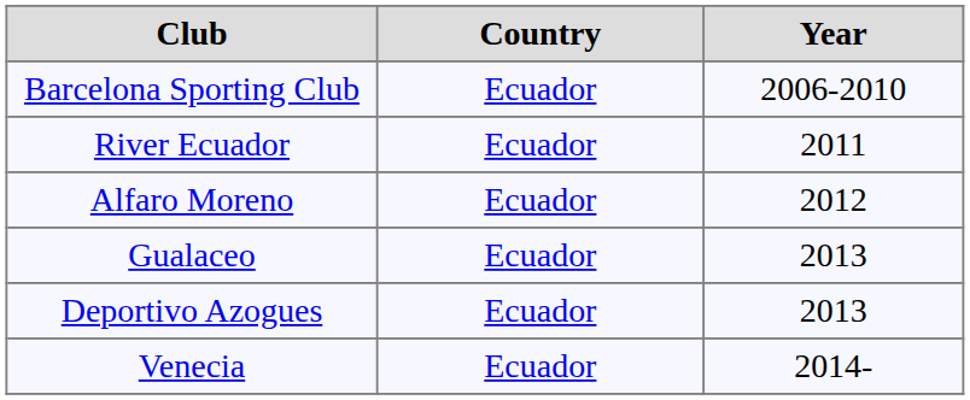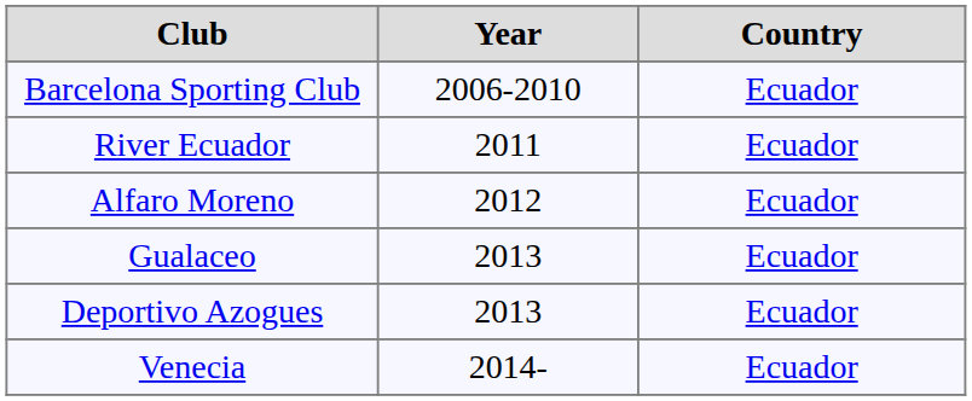columns swapped: Country <-> Year
